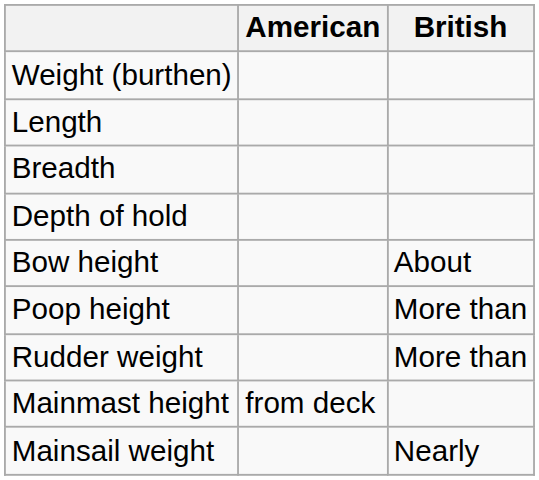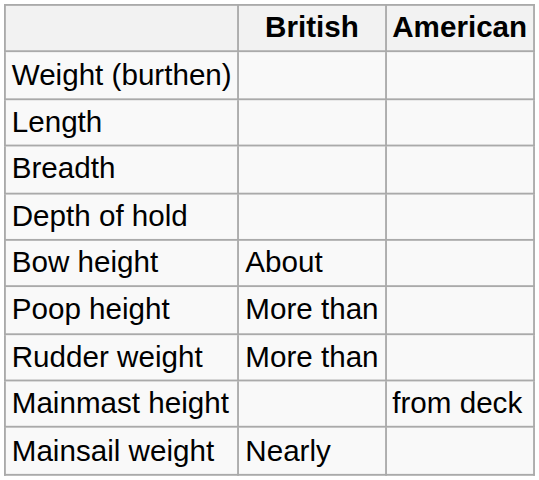columns swapped: American <-> British
